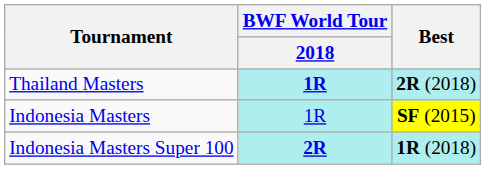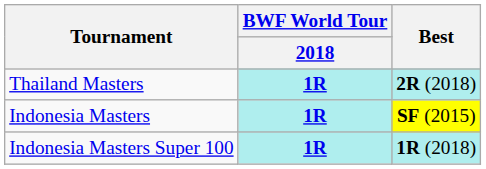Indonesia Masters | BWF World Tour / 2018: normal -> bold
Indonesia Masters Super 100 | BWF World Tour / 2018: 2R -> 1R
